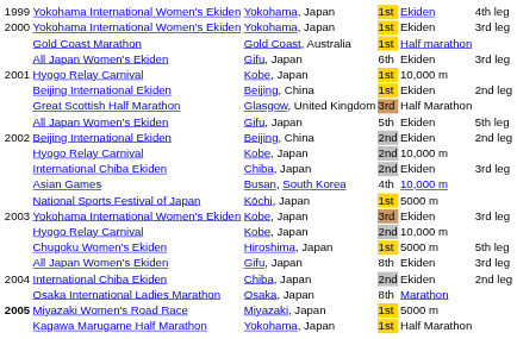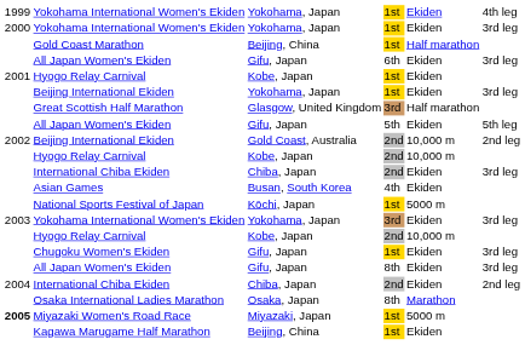Gold Coast Marathon | column 3: Gold Coast, Australia -> Beijing, China
Hyogo Relay Carnival / 1st | column 5: 10,000 m -> Ekiden
Beijing International Ekiden / 1st | column 3: Beijing, China -> Yokohama, Japan
Beijing International Ekiden / 1st | column 6: 2nd leg -> 3rd leg
Great Scottish Half Marathon | column 5: Half Marathon -> Half marathon
Beijing International Ekiden / 2nd | column 3: Beijing, China -> Gold Coast, Australia
Beijing International Ekiden / 2nd | column 5: Ekiden -> 10,000 m
Asian Games | column 5: 10,000 m -> Ekiden
Yokohama International Women's Ekiden / 3rd | column 3: Kobe, Japan -> Yokohama, Japan
Chugoku Women's Ekiden | column 3: Hiroshima, Japan -> Gifu, Japan
Chugoku Women's Ekiden | column 5: 5000 m -> Ekiden
Chugoku Women's Ekiden | column 6: 5th leg -> 3rd leg
Kagawa Marugame Half Marathon | column 3: Yokohama, Japan -> Beijing, China
Kagawa Marugame Half Marathon | column 5: Half Marathon -> Ekiden
